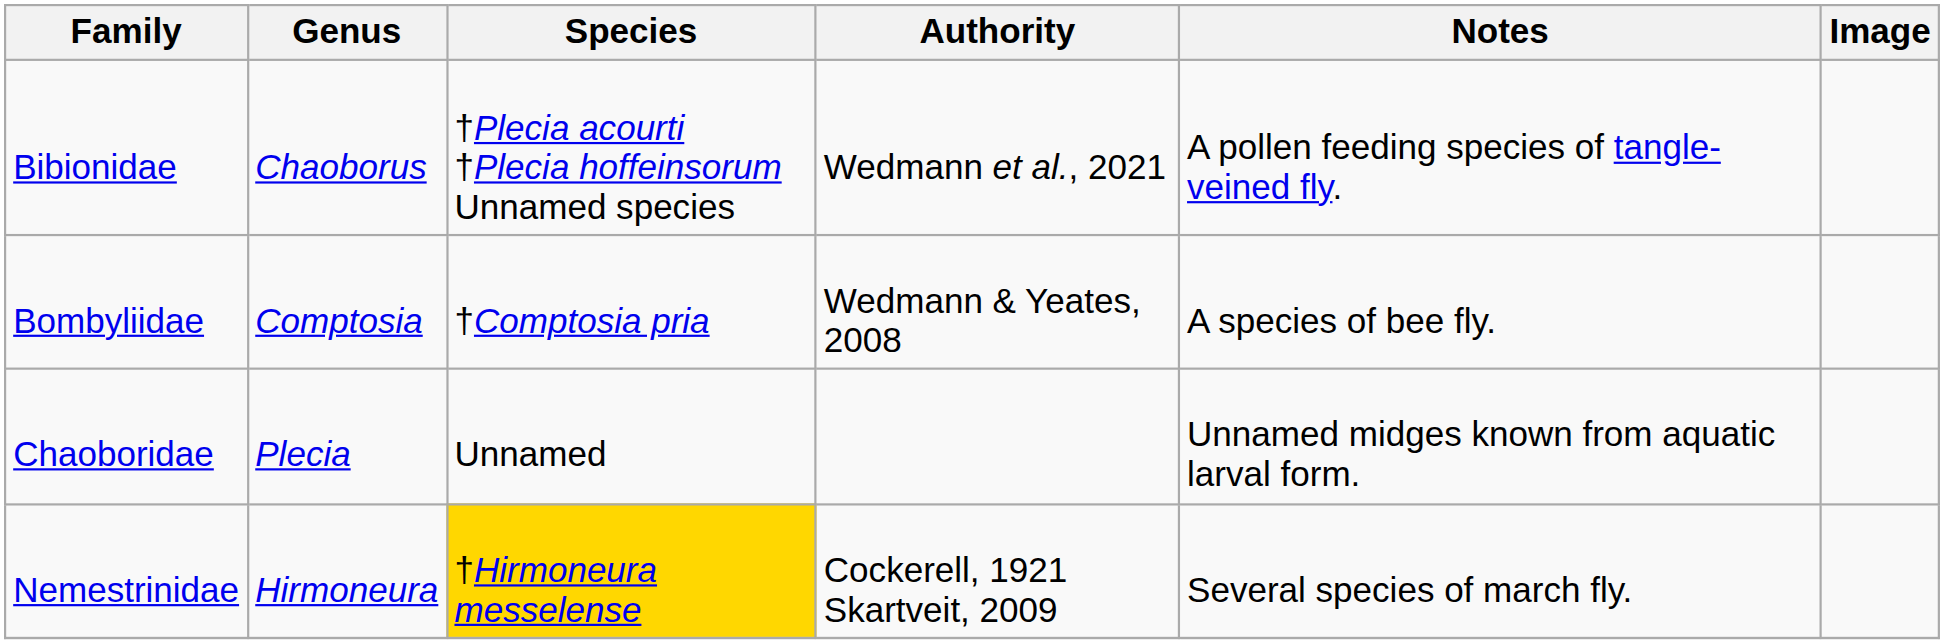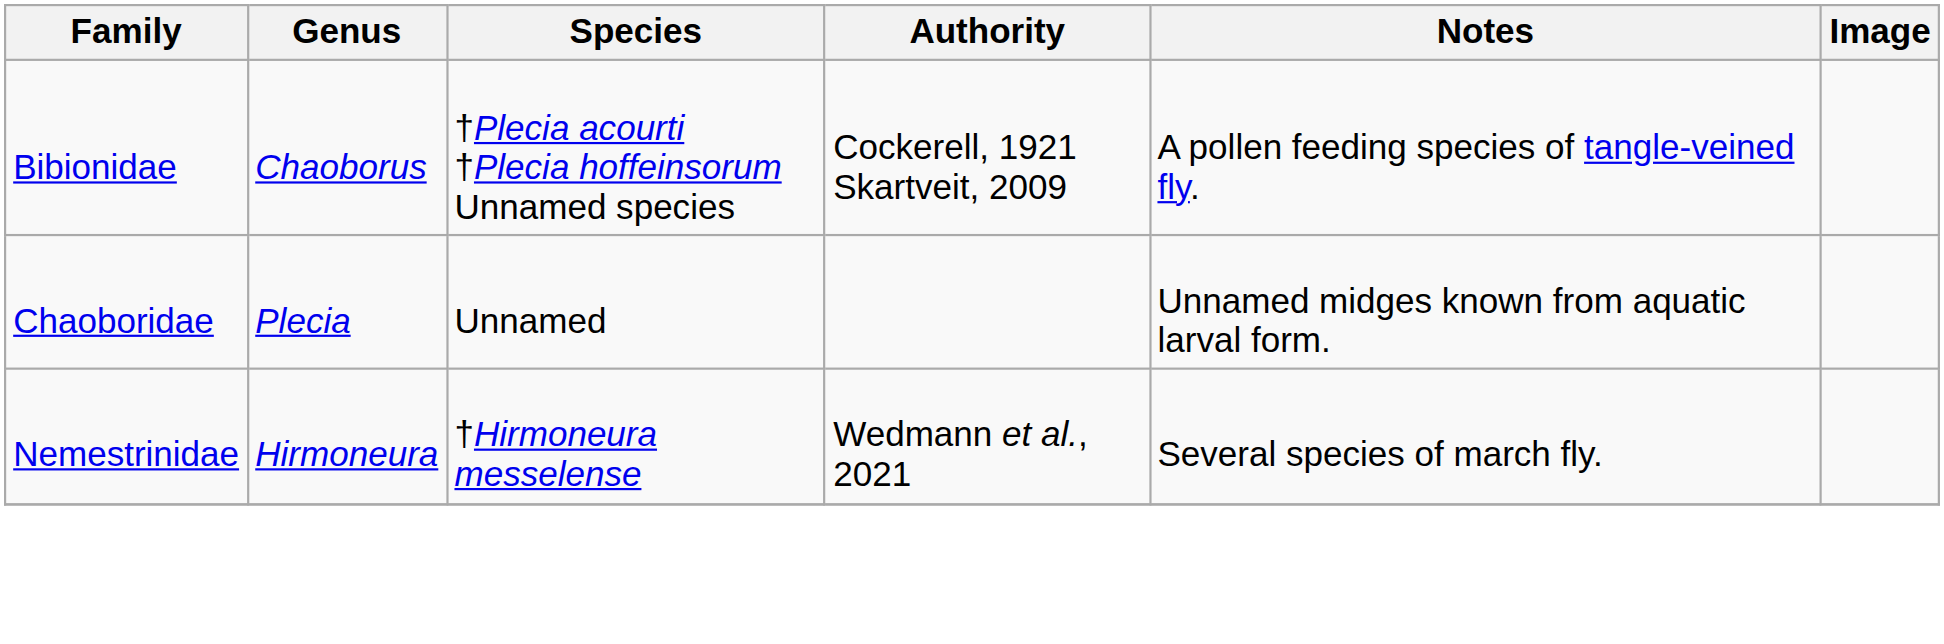Bibionidae | Authority: Wedmann et al., 2021 -> Cockerell, 1921 Skartveit, 2009
- row: Bombyliidae | Comptosia | †Comptosia pria | Wedmann & Yeates, 2008 | A species of bee fly.
Nemestrinidae | Species: gold background -> no background
Nemestrinidae | Authority: Cockerell, 1921 Skartveit, 2009 -> Wedmann et al., 2021
